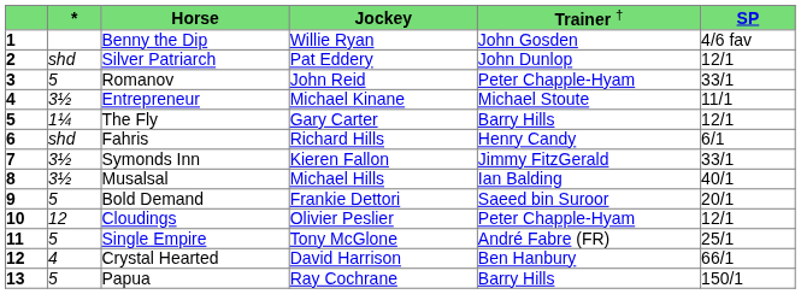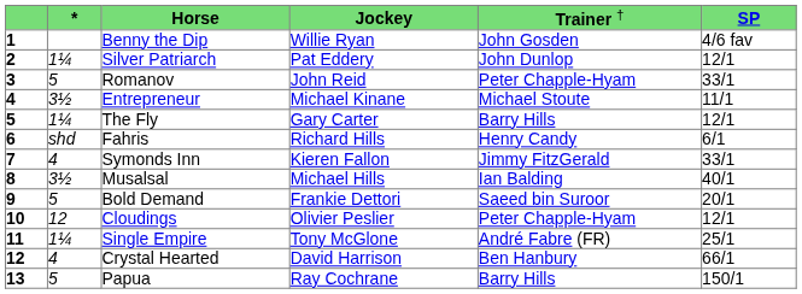Silver Patriarch | column 2: shd -> 1¼
Symonds Inn | column 2: 3½ -> 4
Single Empire | column 2: 5 -> 1¼
